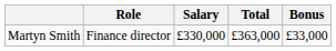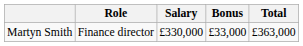columns swapped: Bonus <-> Total
